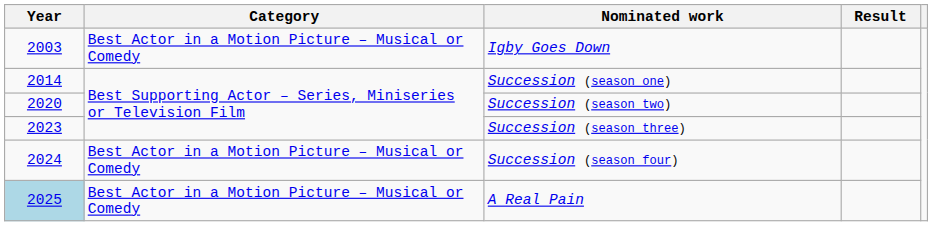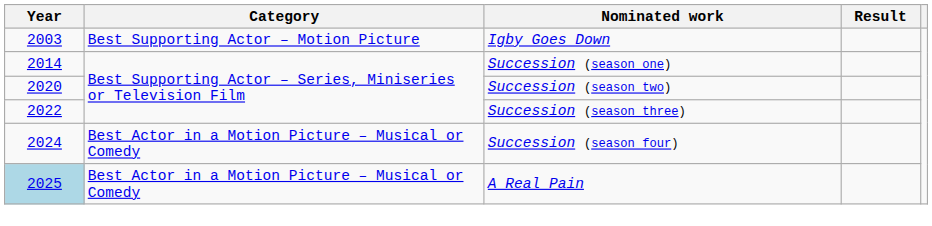Igby Goes Down | Category: Best Actor in a Motion Picture – Musical or Comedy -> Best Supporting Actor – Motion Picture
Succession (season three) | Year: 2023 -> 2022
